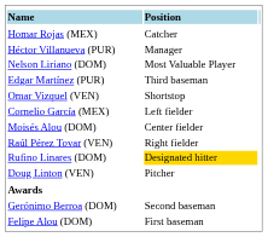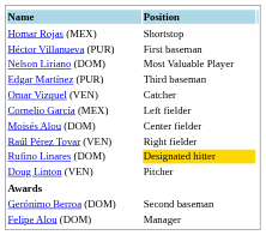Homar Rojas (MEX) | column 2: Catcher -> Shortstop
Héctor Villanueva (PUR) | column 2: Manager -> First baseman
Omar Vizquel (VEN) | column 2: Shortstop -> Catcher
Felipe Alou (DOM) | column 2: First baseman -> Manager
